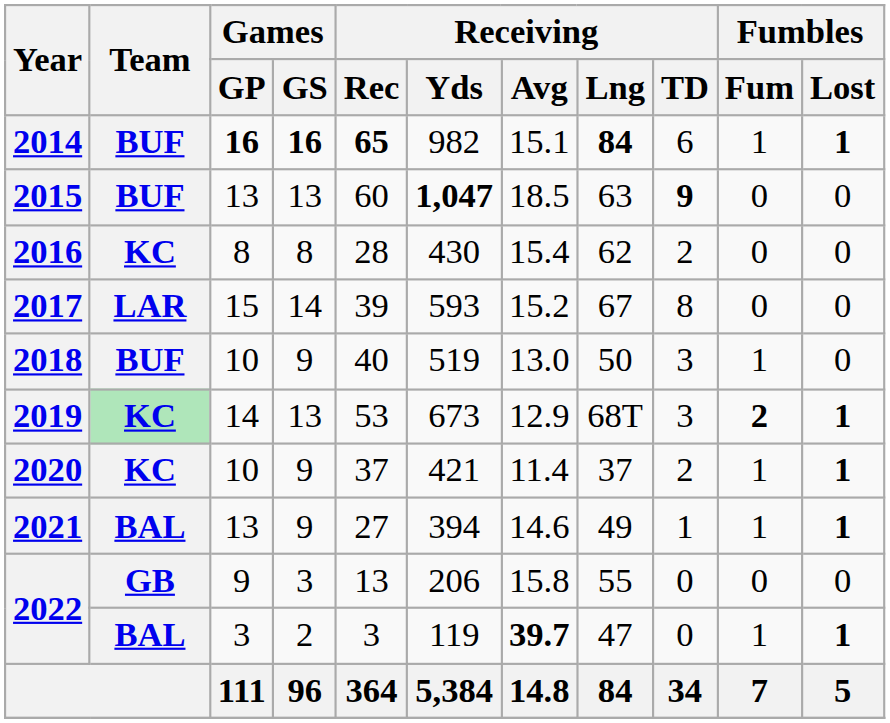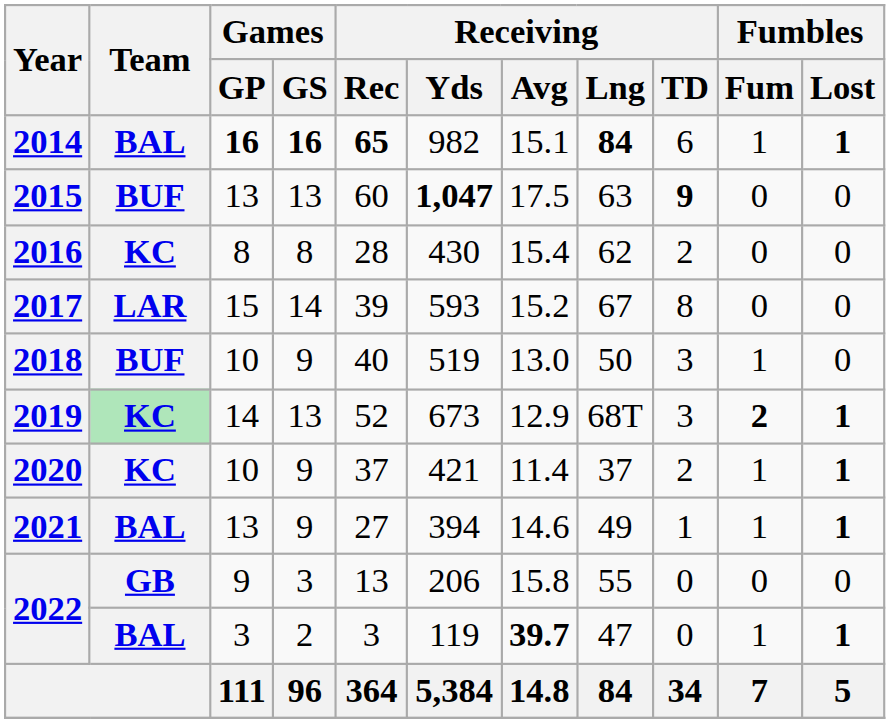2014 | Team: BUF -> BAL
2015 | Receiving / Avg: 18.5 -> 17.5
2019 | Receiving / Rec: 53 -> 52
